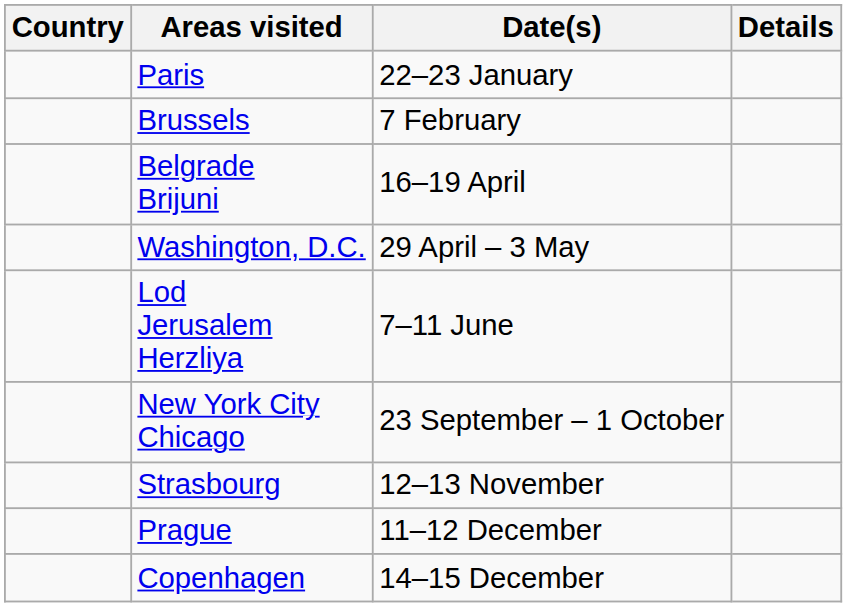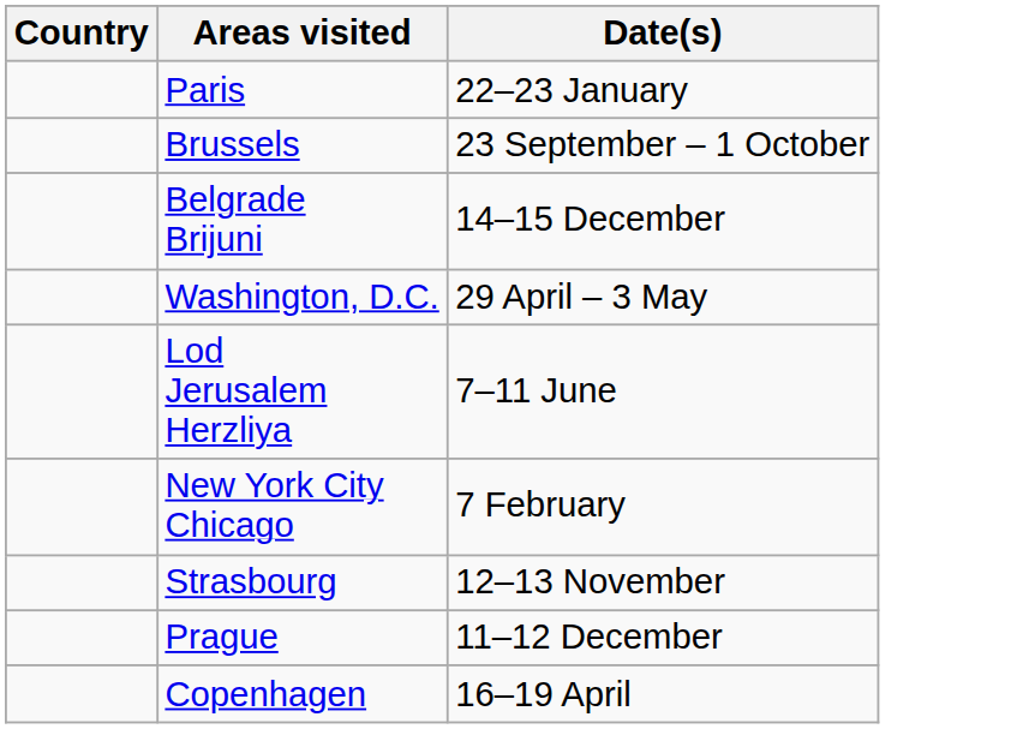- column: Details
Brussels | Date(s): 7 February -> 23 September – 1 October
Belgrade Brijuni | Date(s): 16–19 April -> 14–15 December
New York City Chicago | Date(s): 23 September – 1 October -> 7 February
Copenhagen | Date(s): 14–15 December -> 16–19 April
